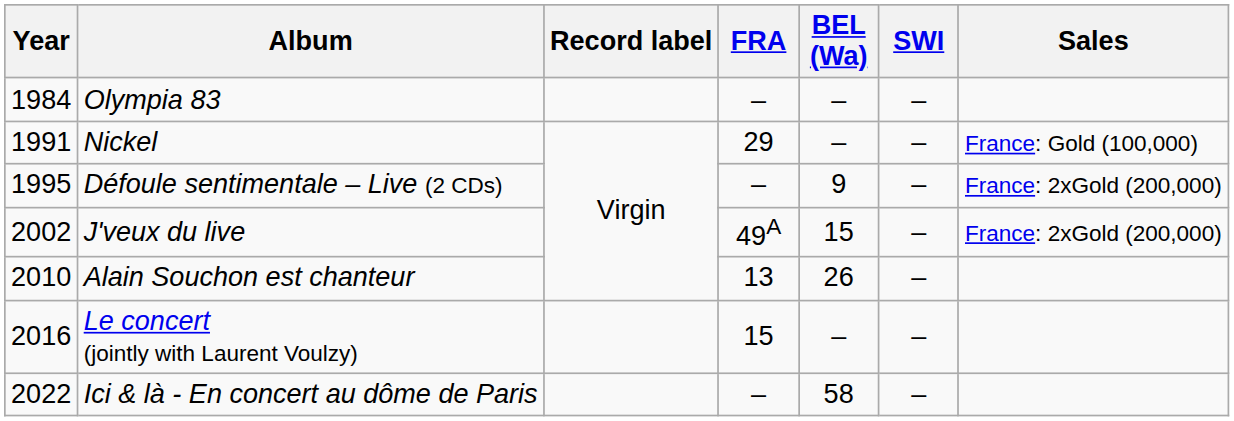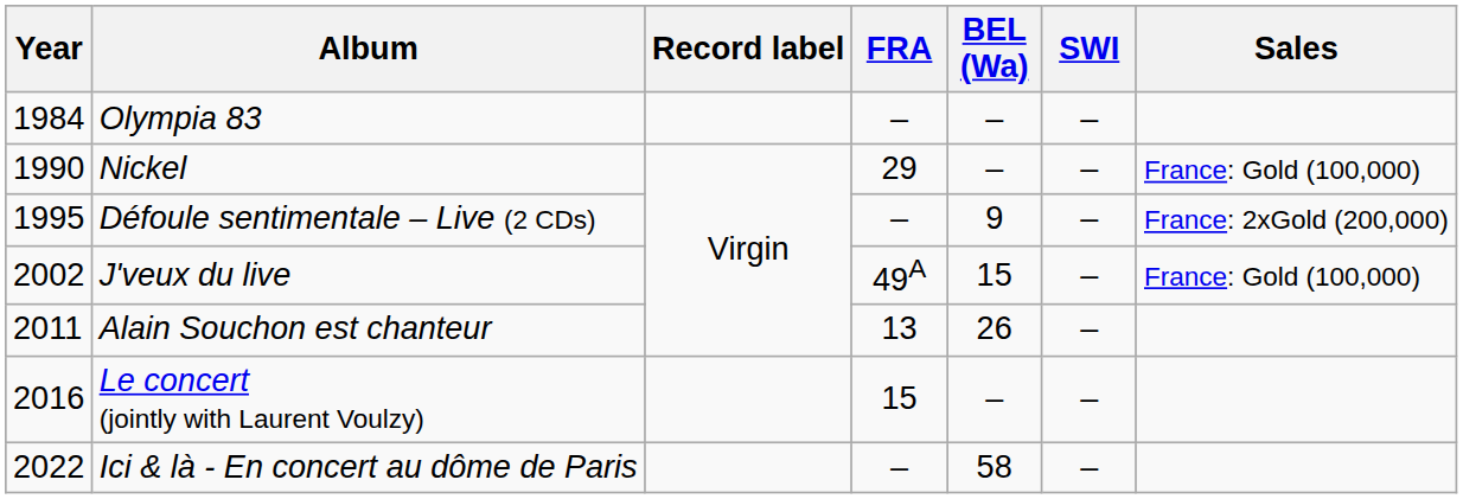Nickel | Year: 1991 -> 1990
J'veux du live | Sales: France: 2xGold (200,000) -> France: Gold (100,000)
Alain Souchon est chanteur | Year: 2010 -> 2011
